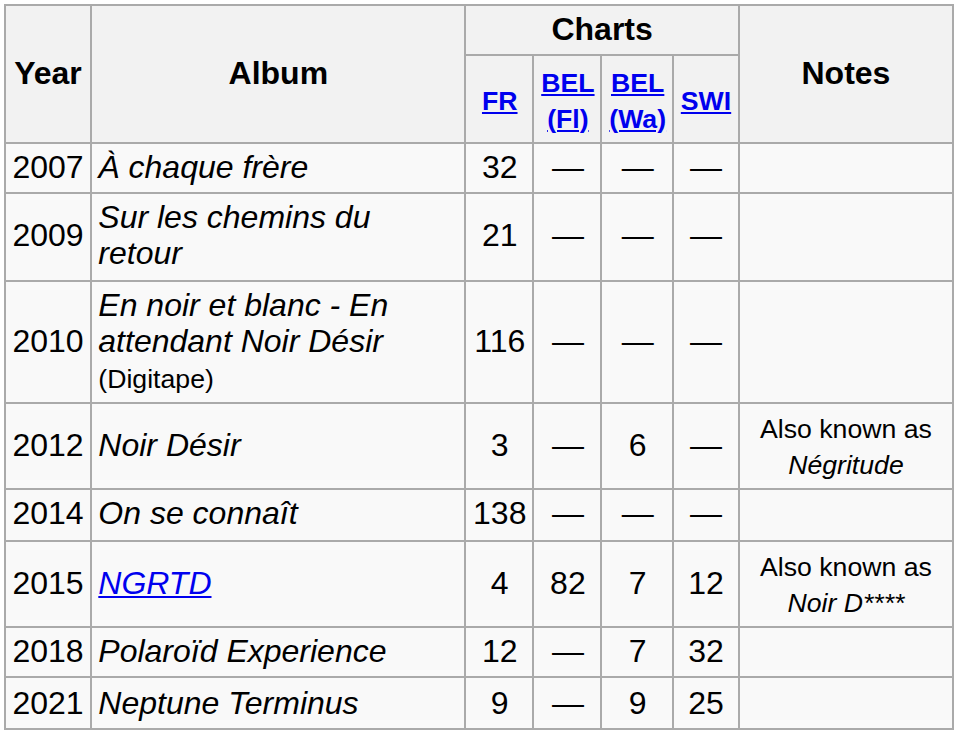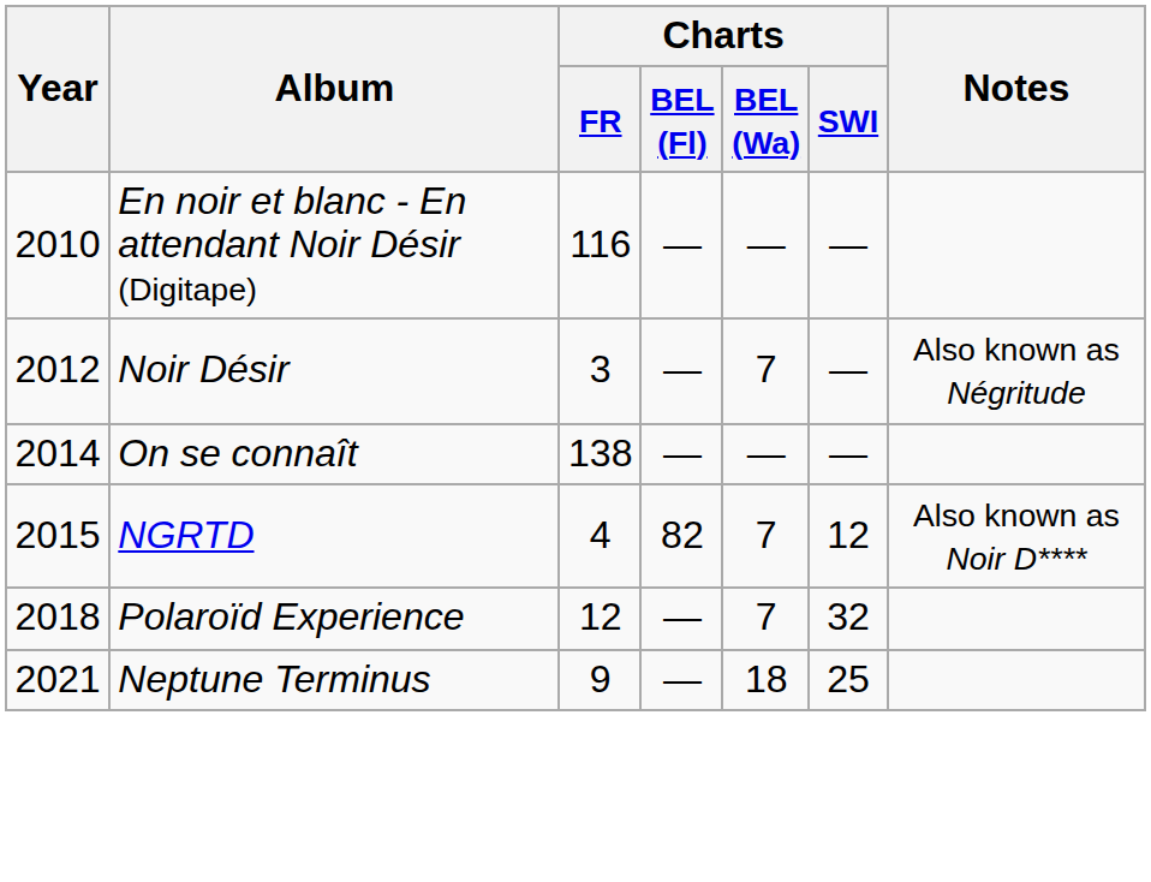- row: 2007 | À chaque frère | 32 | — | — | —
- row: 2009 | Sur les chemins du retour | 21 | — | — | —
Noir Désir | Charts / BEL (Wa): 6 -> 7
Neptune Terminus | Charts / BEL (Wa): 9 -> 18
